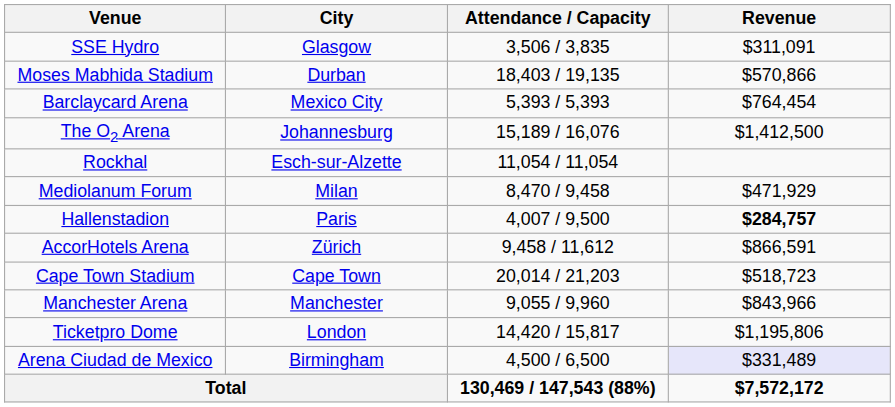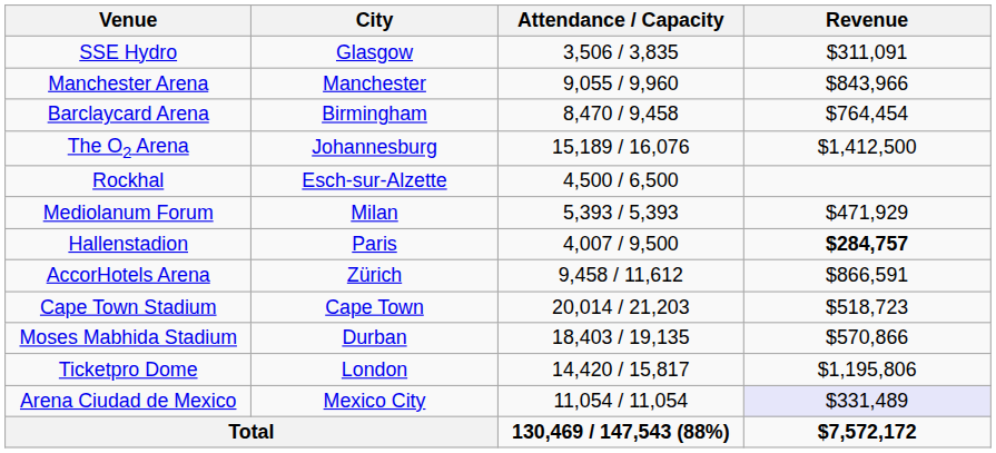rows swapped: Manchester Arena <-> Moses Mabhida Stadium
Barclaycard Arena | City: Mexico City -> Birmingham
Barclaycard Arena | Attendance / Capacity: 5,393 / 5,393 -> 8,470 / 9,458
Rockhal | Attendance / Capacity: 11,054 / 11,054 -> 4,500 / 6,500
Mediolanum Forum | Attendance / Capacity: 8,470 / 9,458 -> 5,393 / 5,393
Arena Ciudad de Mexico | City: Birmingham -> Mexico City
Arena Ciudad de Mexico | Attendance / Capacity: 4,500 / 6,500 -> 11,054 / 11,054
